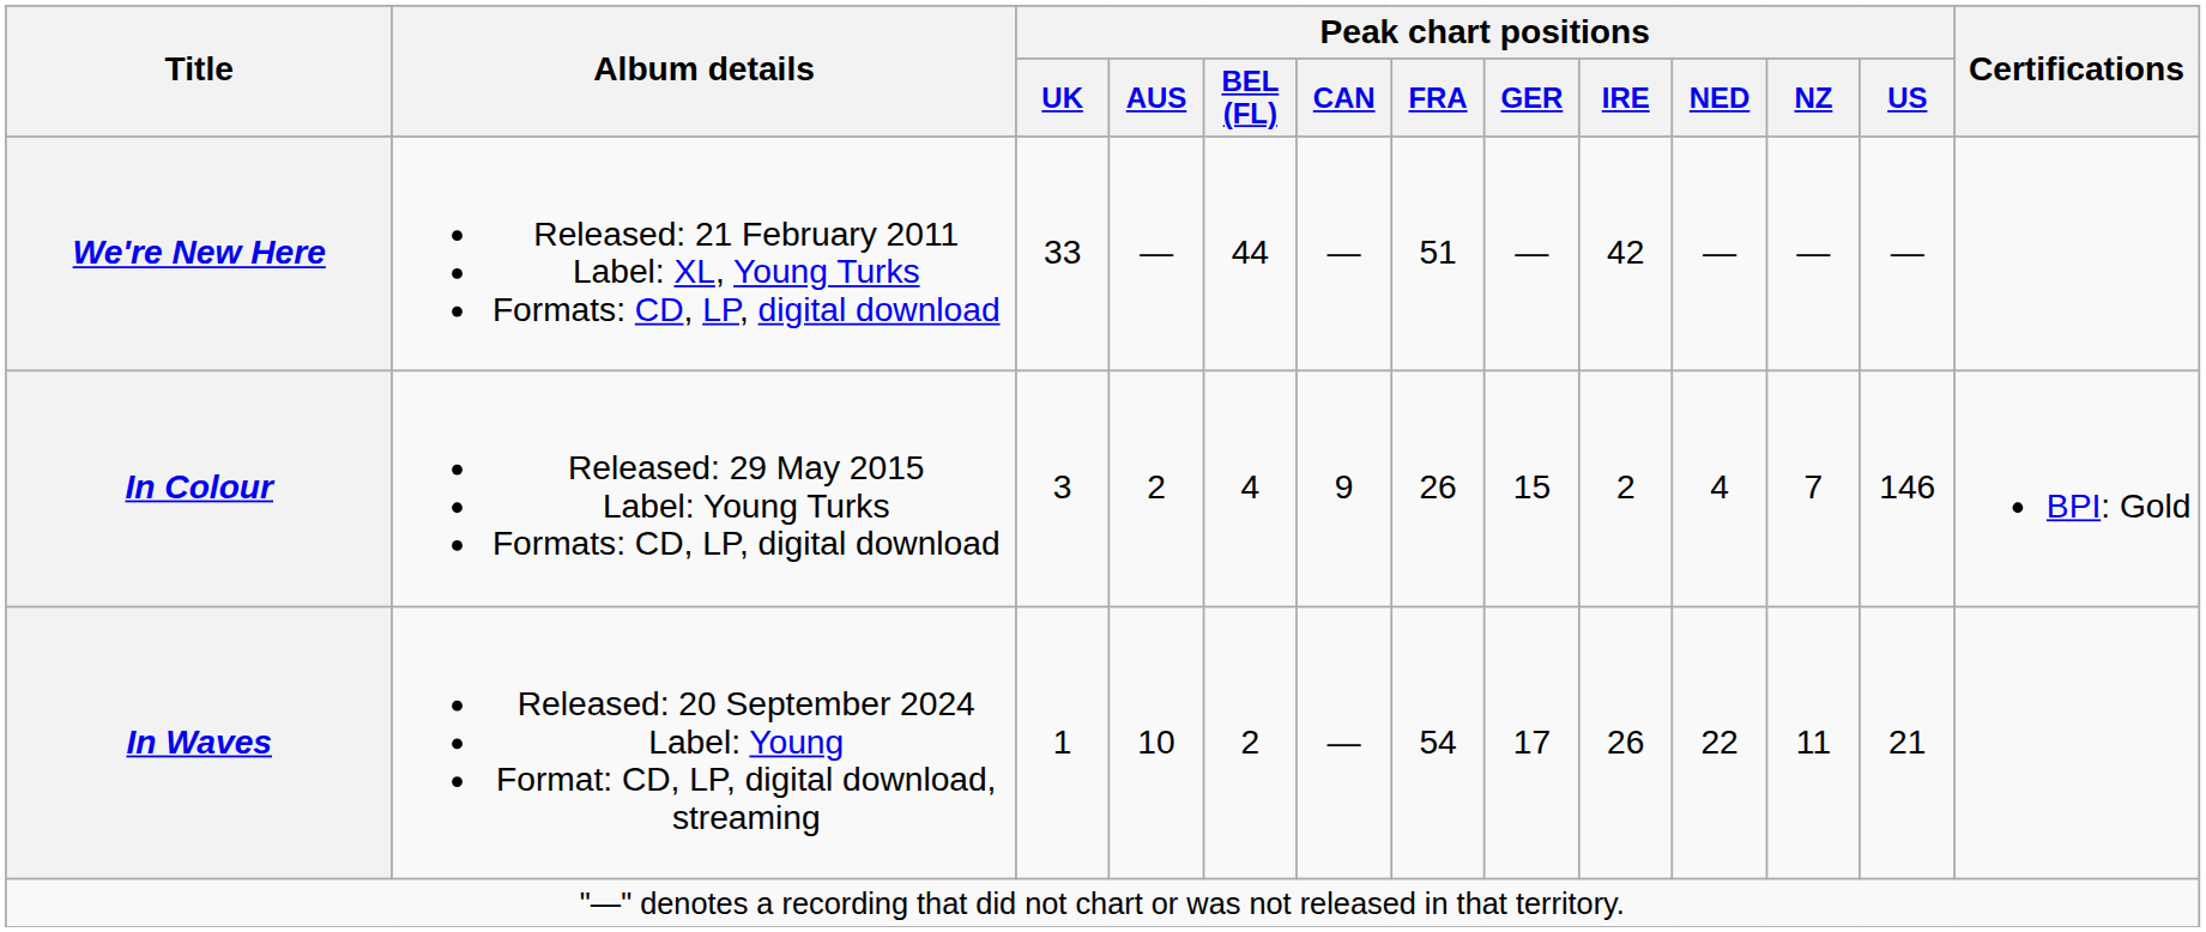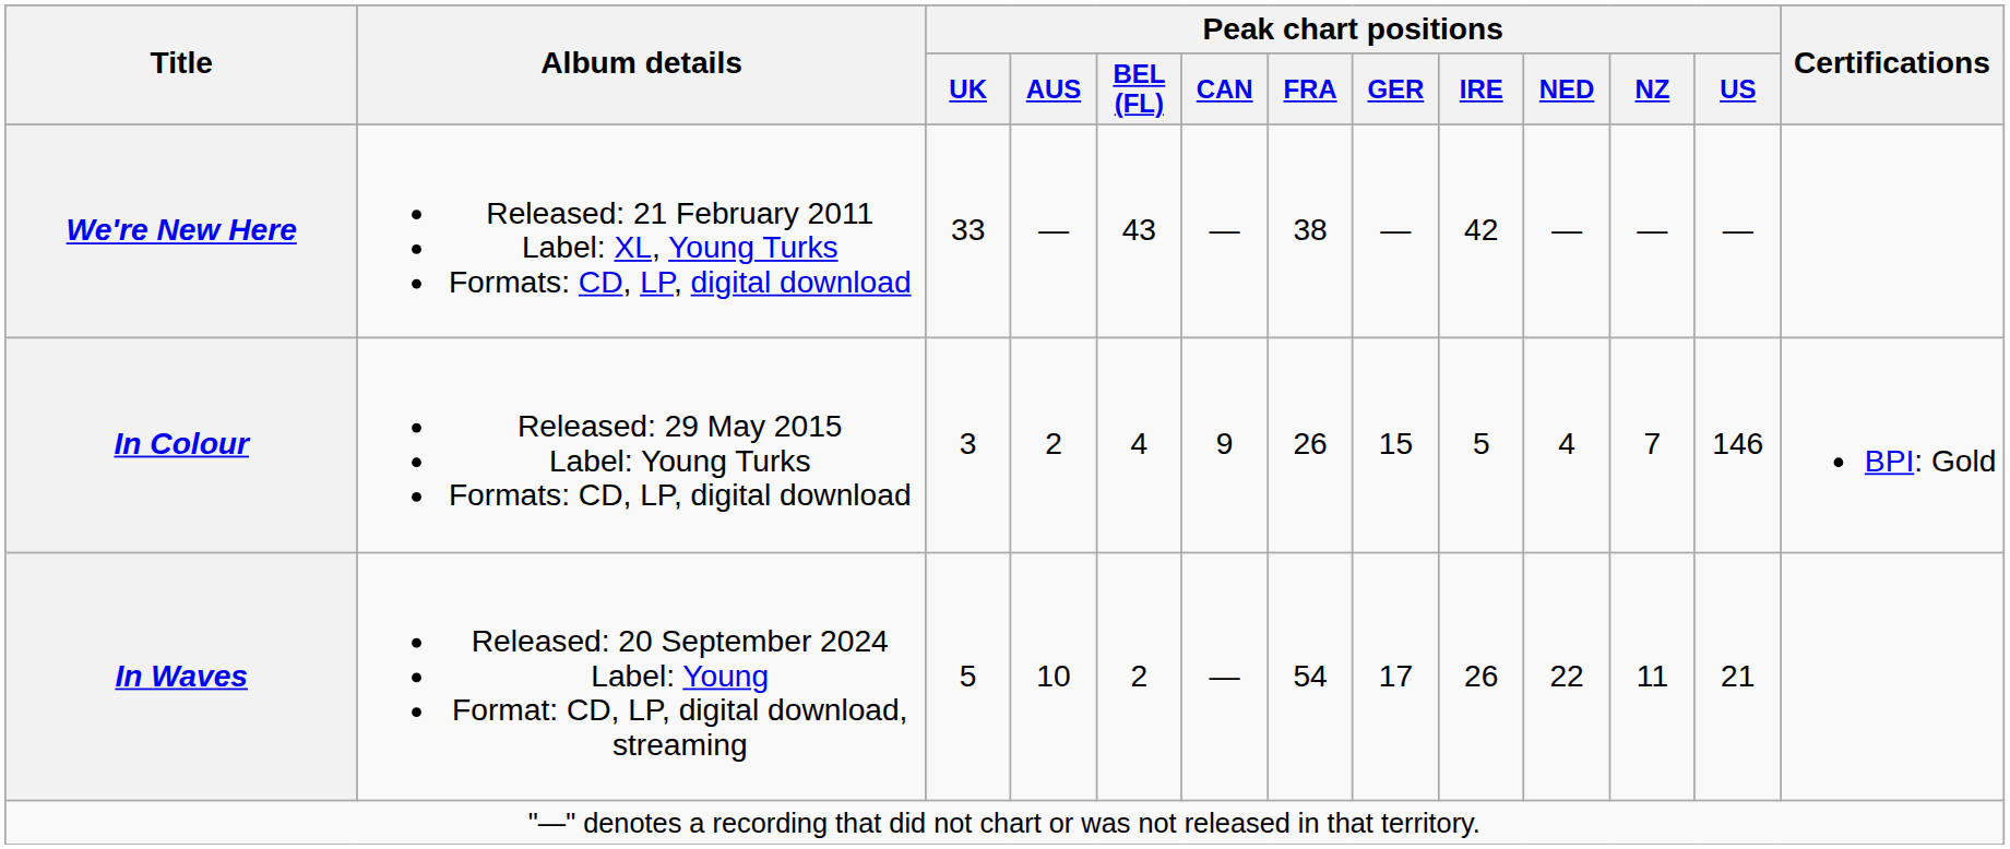We're New Here | Peak chart positions / BEL (FL): 44 -> 43
We're New Here | Peak chart positions / FRA: 51 -> 38
In Colour | Peak chart positions / IRE: 2 -> 5
In Waves | Peak chart positions / UK: 1 -> 5
